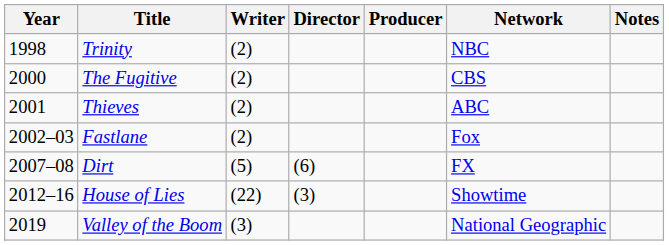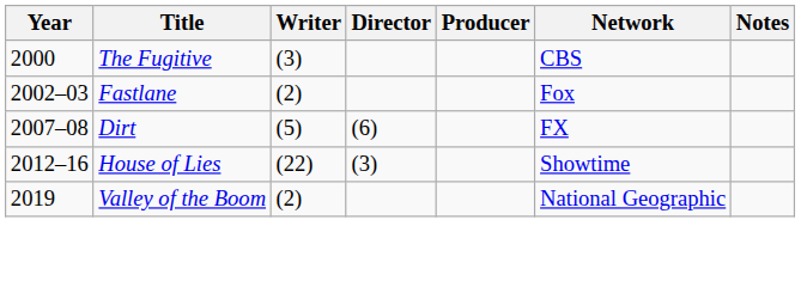- row: 1998 | Trinity | (2) | NBC
The Fugitive | Writer: (2) -> (3)
- row: 2001 | Thieves | (2) | ABC
Valley of the Boom | Writer: (3) -> (2)
